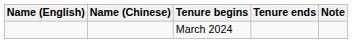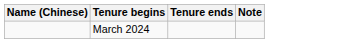- column: Name (English)
